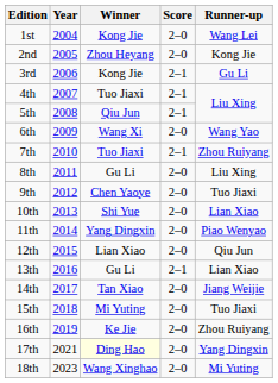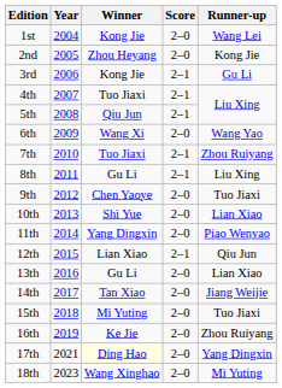8th | Score: 2–0 -> 2–1
12th | Score: 2–0 -> 2–1
13th | Score: 2–1 -> 2–0
